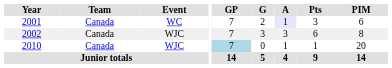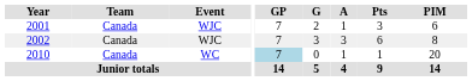2001 | Event: WC -> WJC
2001 | A: lavender background -> no background
2010 | Event: WJC -> WC
